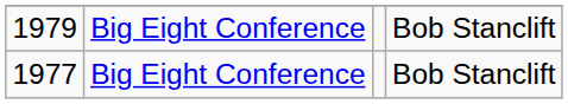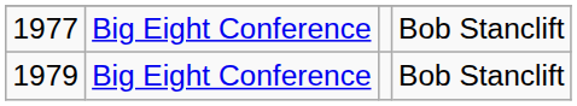rows swapped: 1977 <-> 1979
